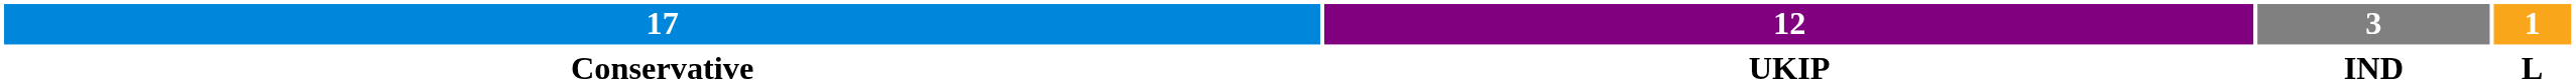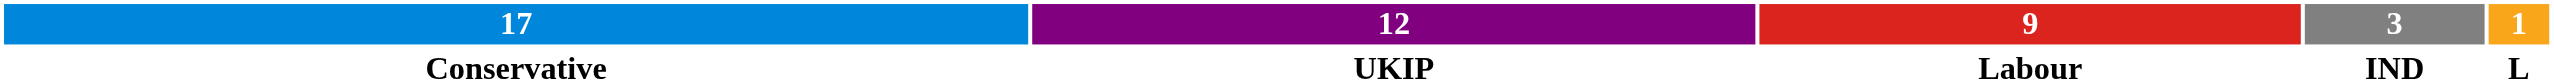+ column: 9 | Labour
